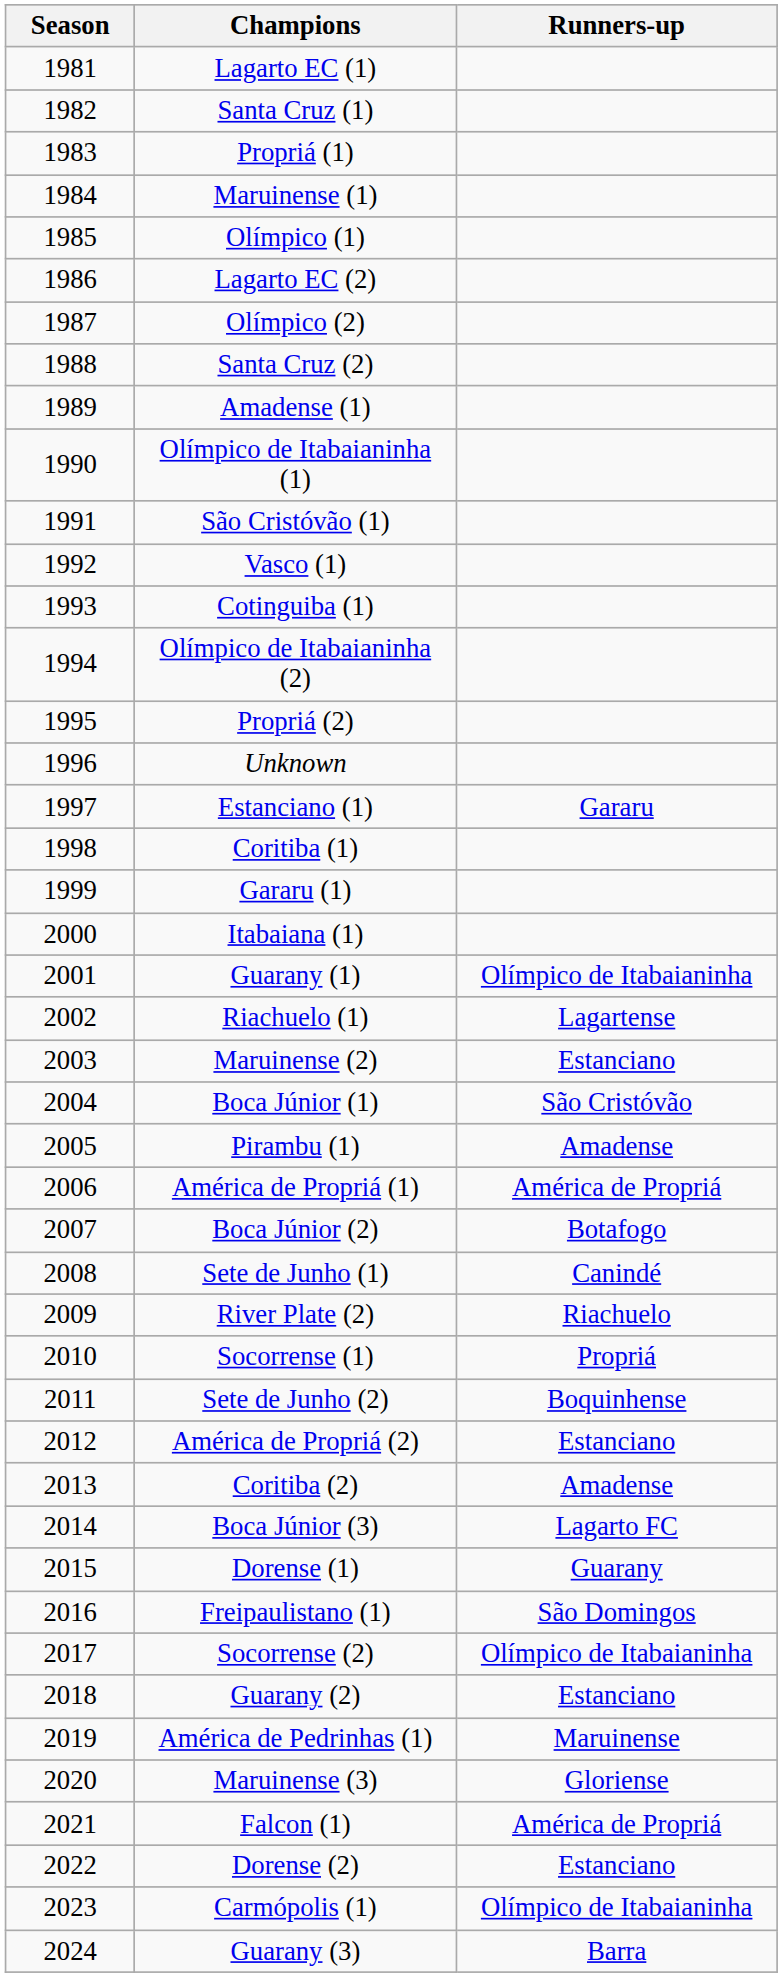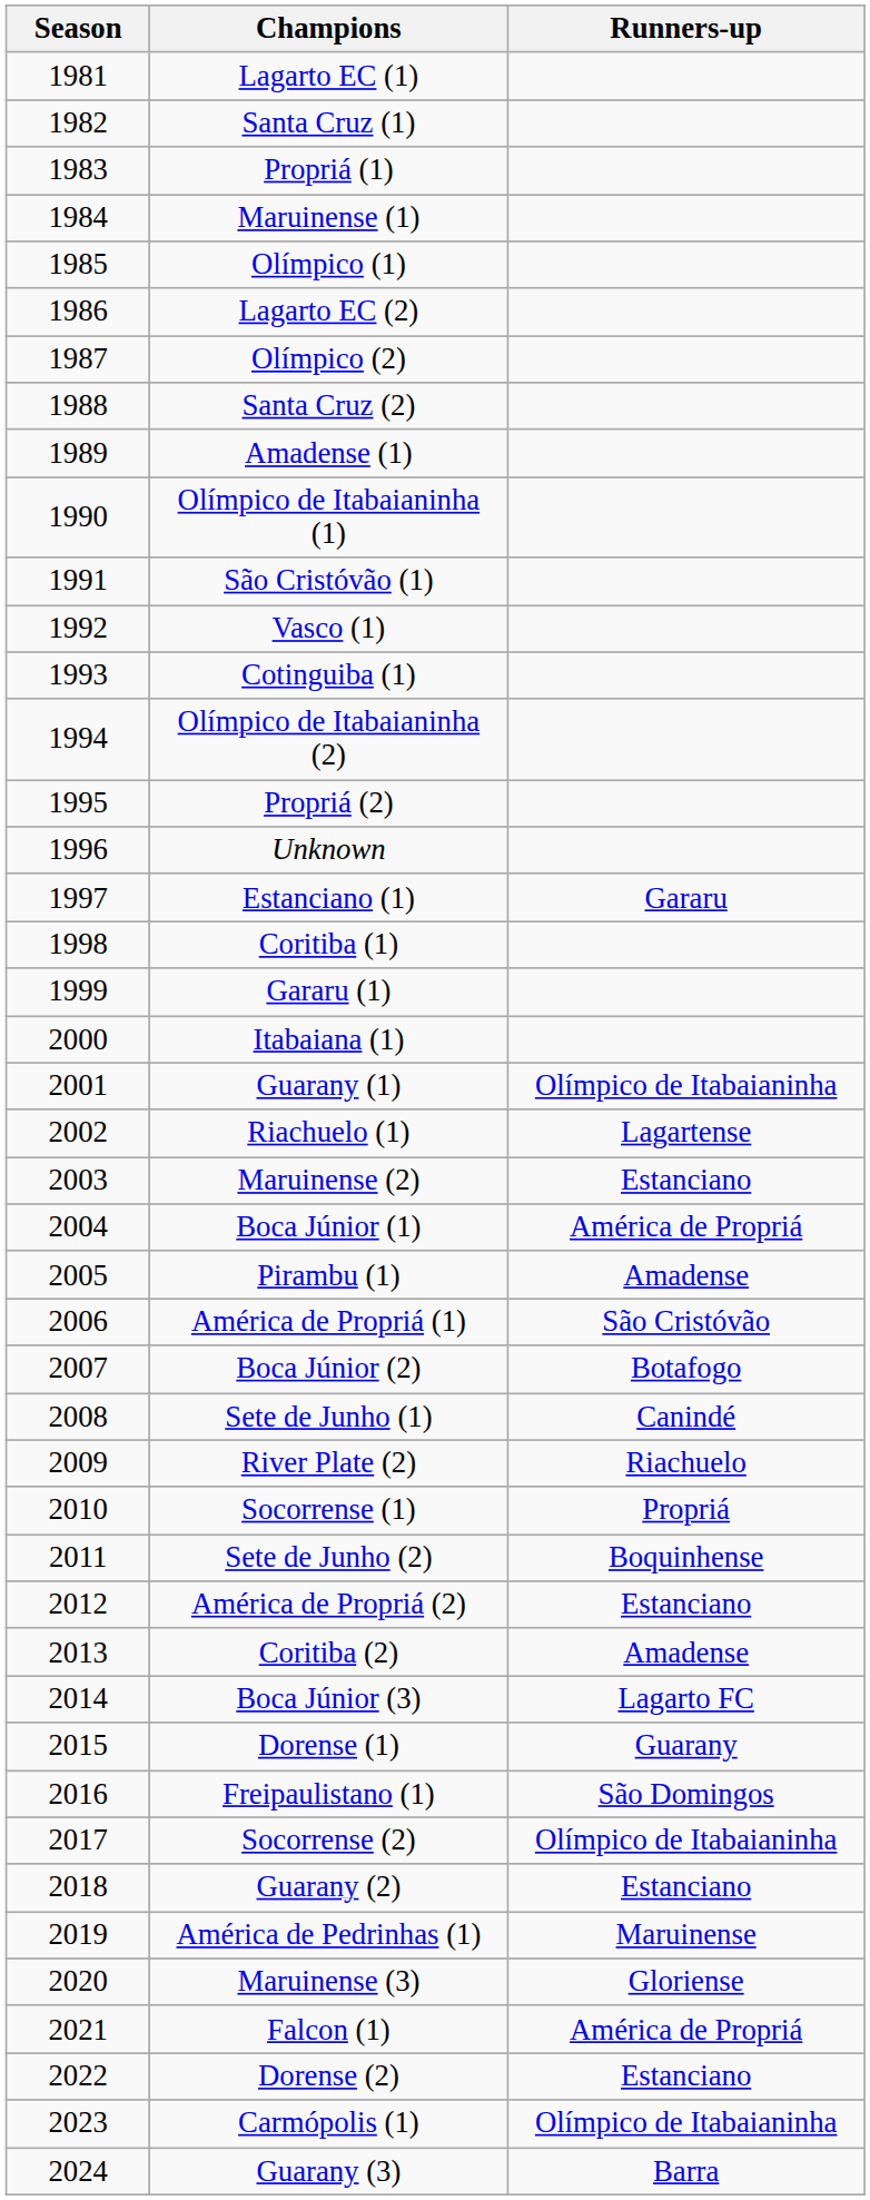Boca Júnior (1) | Runners-up: São Cristóvão -> América de Propriá
América de Propriá (1) | Runners-up: América de Propriá -> São Cristóvão
